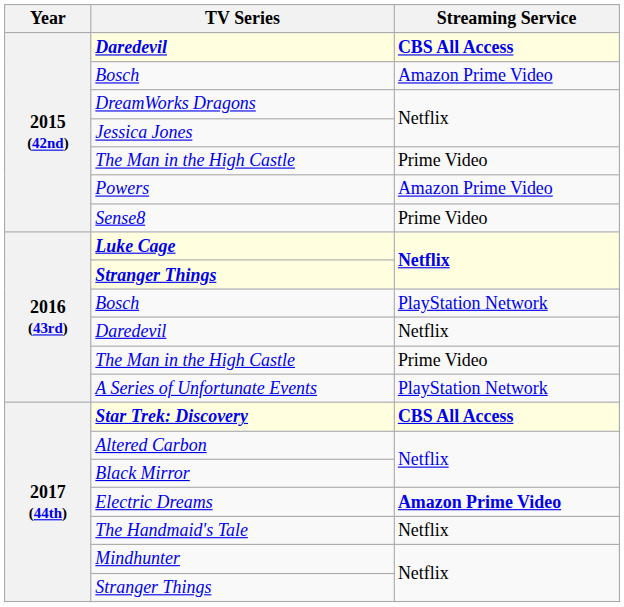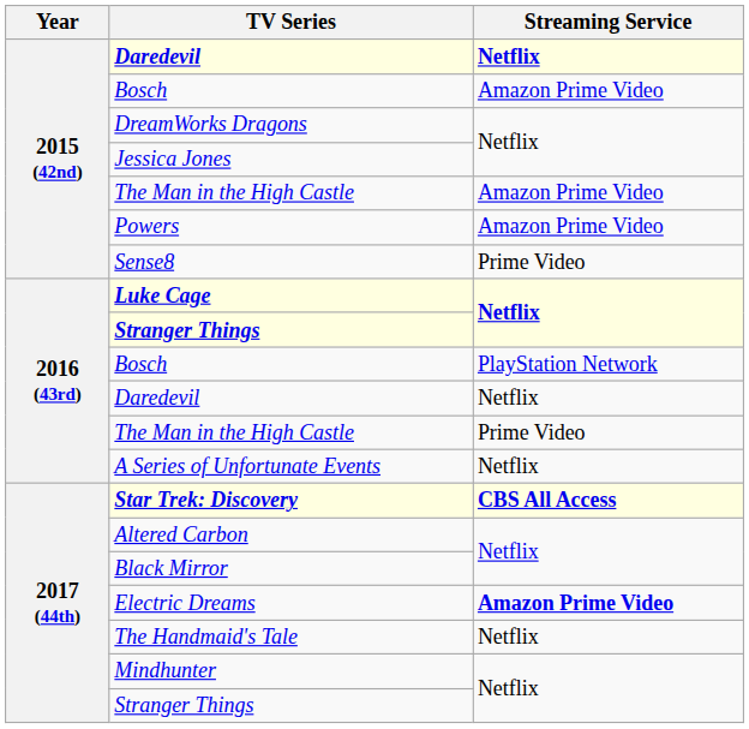2015 (42nd) / Daredevil | Streaming Service: CBS All Access -> Netflix
2015 (42nd) / The Man in the High Castle | Streaming Service: Prime Video -> Amazon Prime Video
A Series of Unfortunate Events | Streaming Service: PlayStation Network -> Netflix
